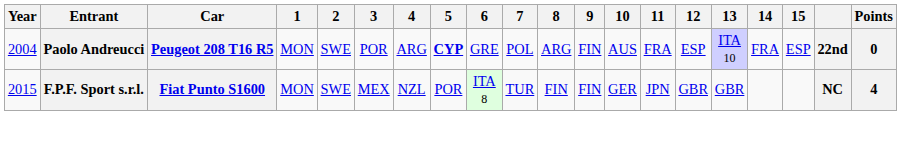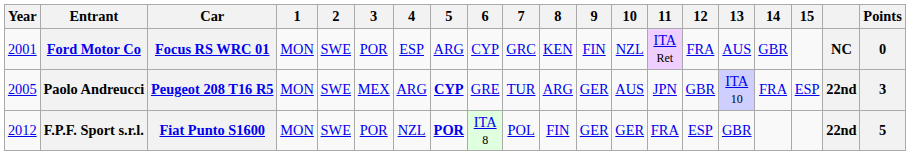+ row: 2001 | Ford Motor Co | Focus RS WRC 01 | MON | SWE | POR | ESP | ARG | CYP | GRC | KEN | FIN | NZL | ITA Ret | FRA | AUS | GBR | NC | 0
Paolo Andreucci | Year: 2004 -> 2005
Paolo Andreucci | 3: POR -> MEX
Paolo Andreucci | 7: POL -> TUR
Paolo Andreucci | 9: FIN -> GER
Paolo Andreucci | 11: FRA -> JPN
Paolo Andreucci | 12: ESP -> GBR
Paolo Andreucci | Points: 0 -> 3
F.P.F. Sport s.r.l. | Year: 2015 -> 2012
F.P.F. Sport s.r.l. | 3: MEX -> POR
F.P.F. Sport s.r.l. | 5: normal -> bold
F.P.F. Sport s.r.l. | 7: TUR -> POL
F.P.F. Sport s.r.l. | 9: FIN -> GER
F.P.F. Sport s.r.l. | 11: JPN -> FRA
F.P.F. Sport s.r.l. | 12: GBR -> ESP
F.P.F. Sport s.r.l. | column 19: NC -> 22nd
F.P.F. Sport s.r.l. | Points: 4 -> 5
